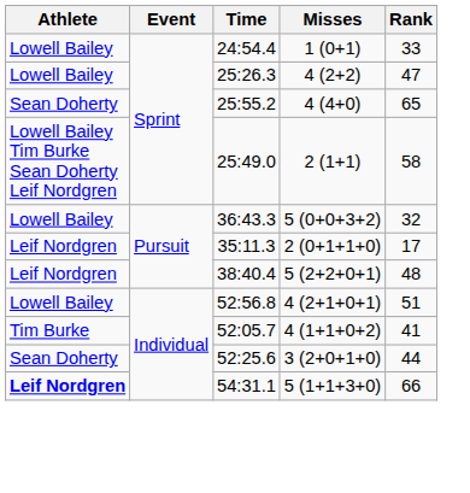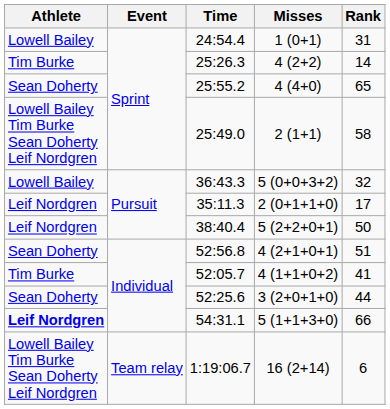24:54.4 | Rank: 33 -> 31
25:26.3 | Athlete: Lowell Bailey -> Tim Burke
25:26.3 | Rank: 47 -> 14
38:40.4 | Rank: 48 -> 50
52:56.8 | Athlete: Lowell Bailey -> Sean Doherty
+ row: Lowell Bailey Tim Burke Sean Doherty Leif Nordgren | Team relay | 1:19:06.7 | 16 (2+14) | 6
